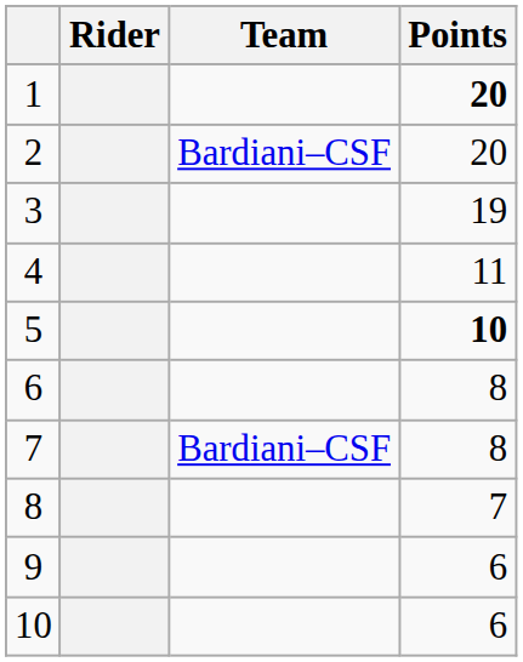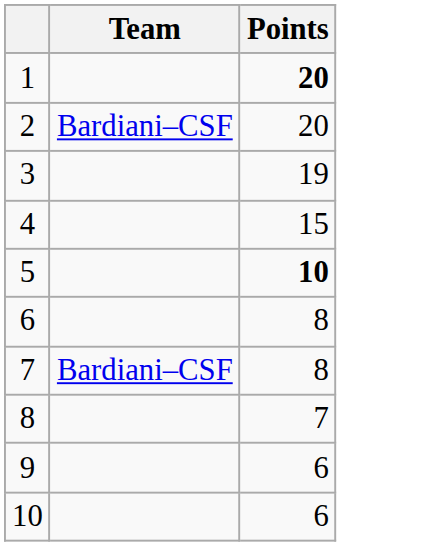- column: Rider
4 | Points: 11 -> 15
